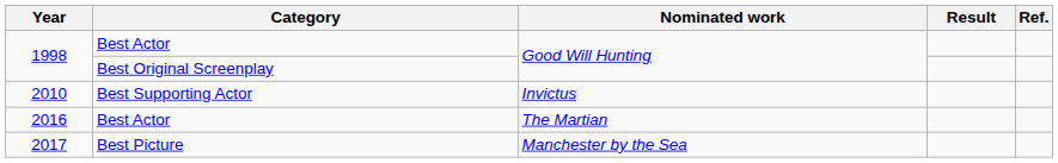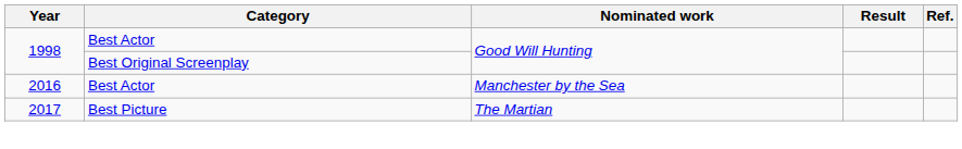- row: 2010 | Best Supporting Actor | Invictus
2016 | Nominated work: The Martian -> Manchester by the Sea
2017 | Nominated work: Manchester by the Sea -> The Martian
